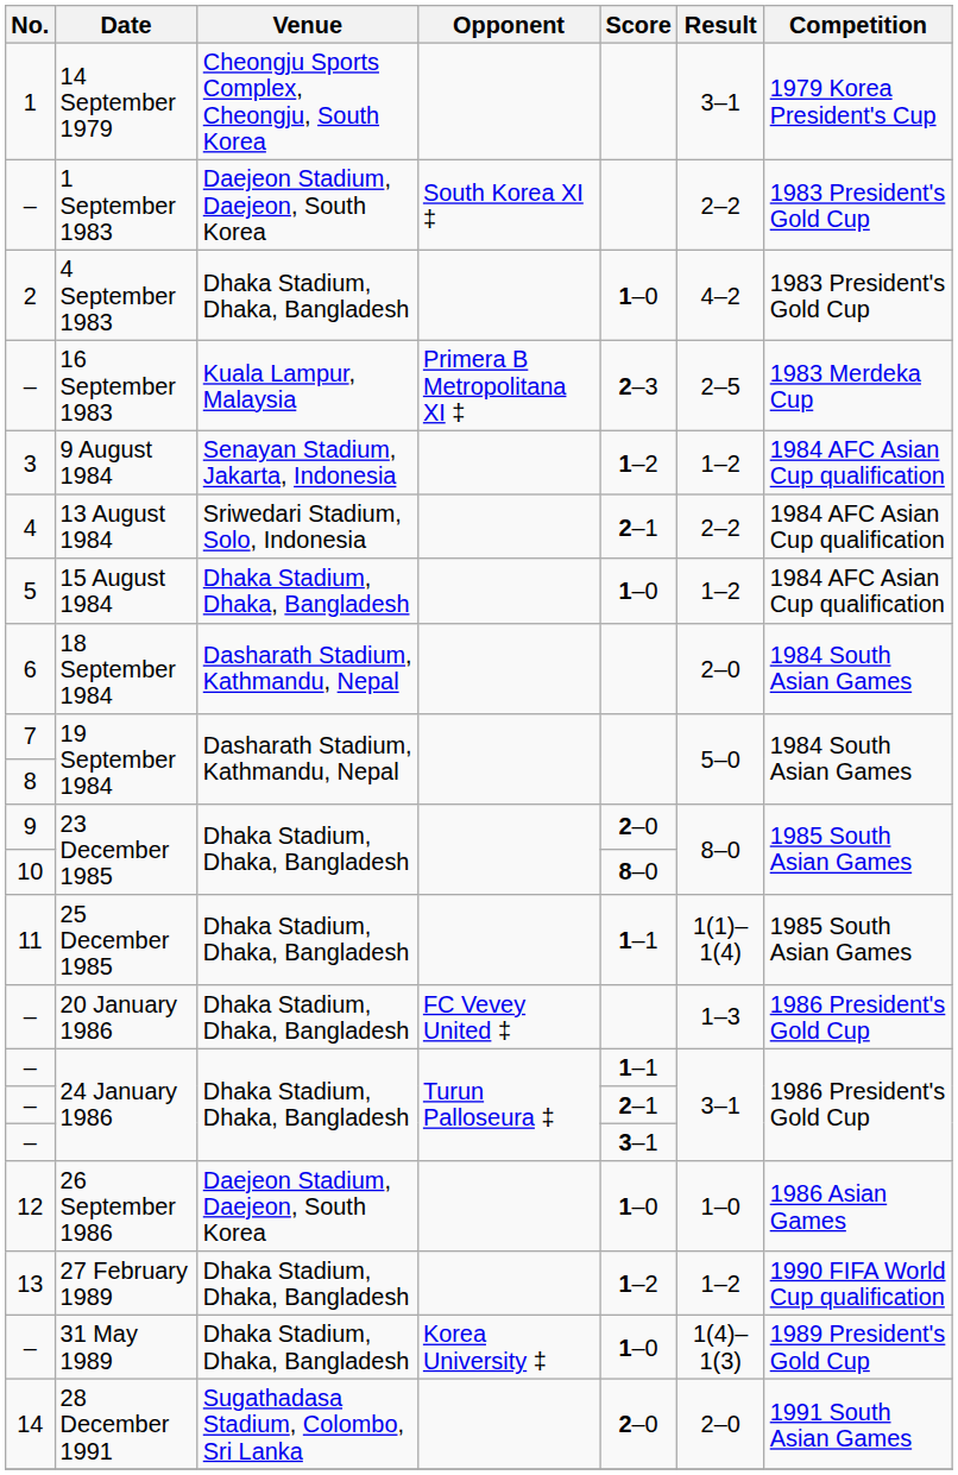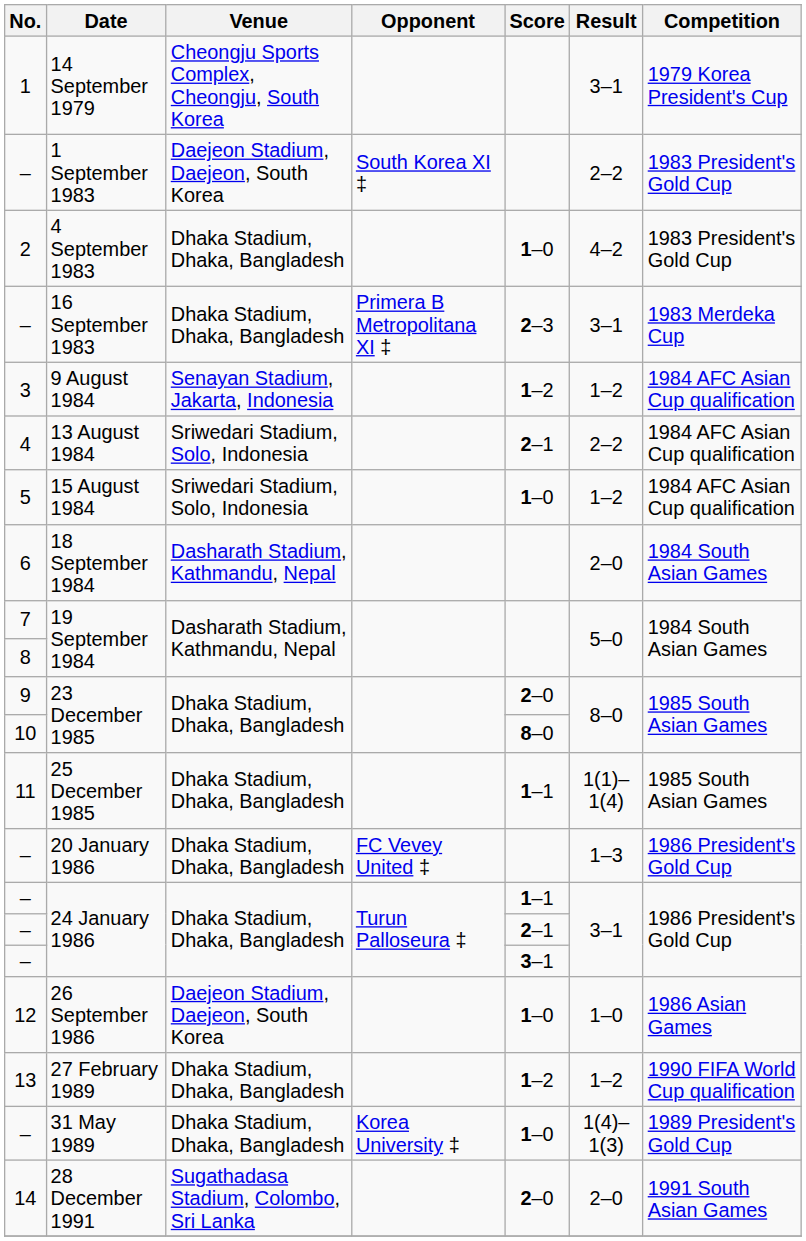16 September 1983 | Venue: Kuala Lampur, Malaysia -> Dhaka Stadium, Dhaka, Bangladesh
16 September 1983 | Result: 2–5 -> 3–1
15 August 1984 | Venue: Dhaka Stadium, Dhaka, Bangladesh -> Sriwedari Stadium, Solo, Indonesia
